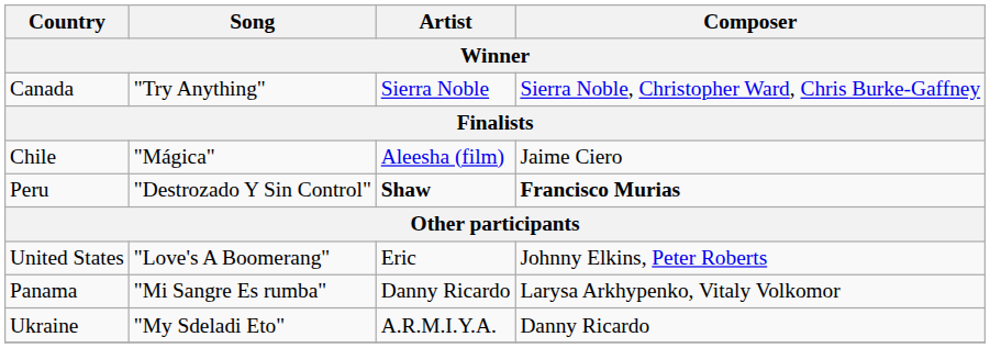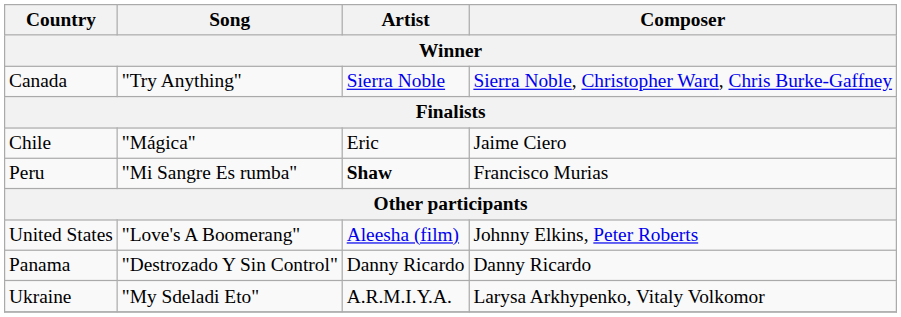Chile | Artist: Aleesha (film) -> Eric
Peru | Song: "Destrozado Y Sin Control" -> "Mi Sangre Es rumba"
Peru | Composer: bold -> normal
United States | Artist: Eric -> Aleesha (film)
Panama | Song: "Mi Sangre Es rumba" -> "Destrozado Y Sin Control"
Panama | Composer: Larysa Arkhypenko, Vitaly Volkomor -> Danny Ricardo
Ukraine | Composer: Danny Ricardo -> Larysa Arkhypenko, Vitaly Volkomor
